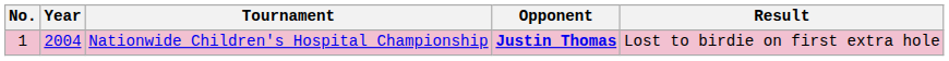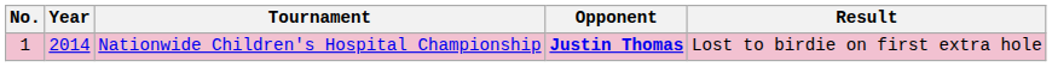Nationwide Children's Hospital Championship | Year: 2004 -> 2014
